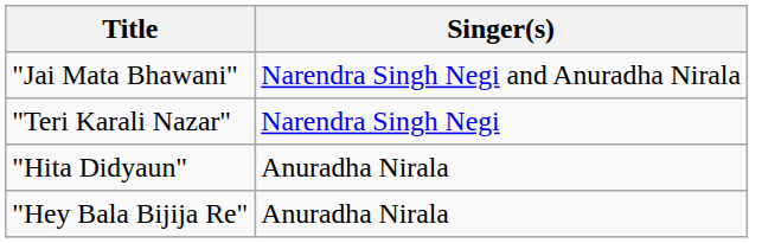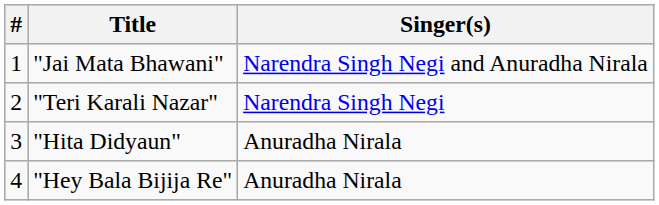+ column: # | 1 | 2 | 3 | 4
